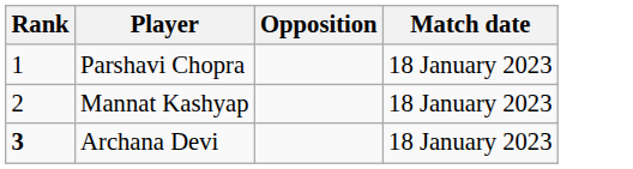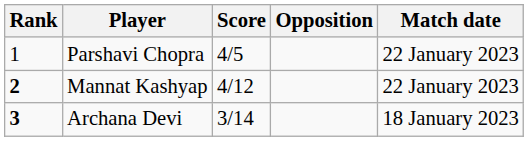+ column: Score | 4/5 | 4/12 | 3/14
Parshavi Chopra | Match date: 18 January 2023 -> 22 January 2023
Mannat Kashyap | Rank: normal -> bold
Mannat Kashyap | Match date: 18 January 2023 -> 22 January 2023
